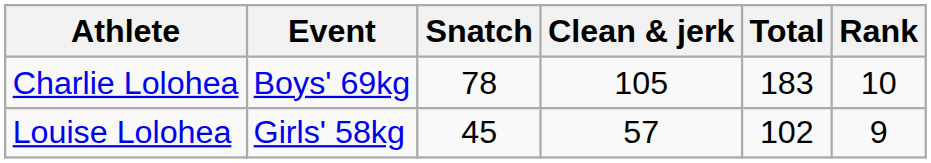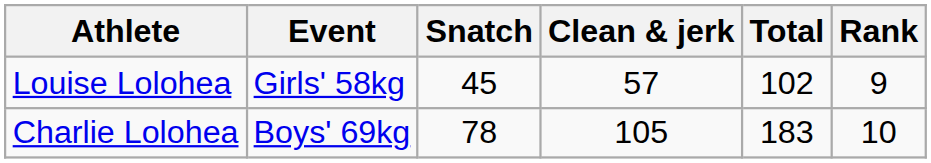rows swapped: Charlie Lolohea <-> Louise Lolohea
